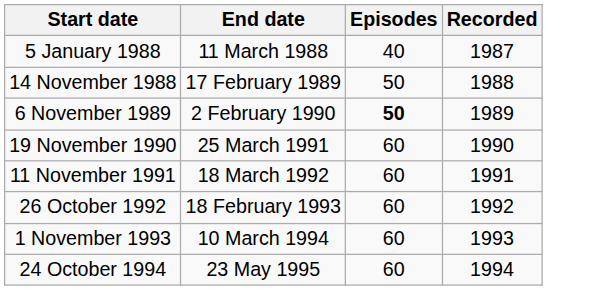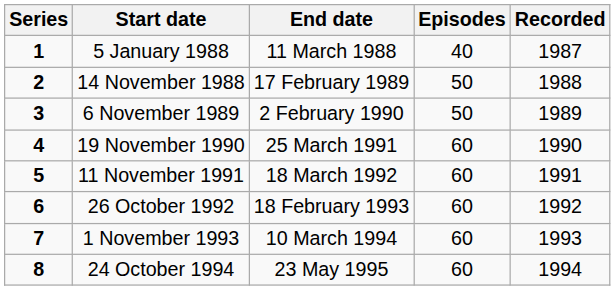+ column: Series | 1 | 2 | 3 | 4 | 5 | 6 | 7 | 8
6 November 1989 | Episodes: bold -> normal
